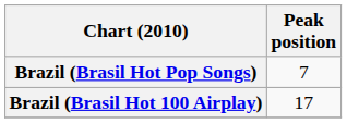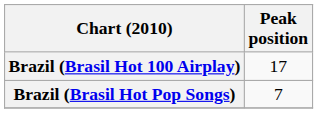rows swapped: Brazil (Brasil Hot 100 Airplay) <-> Brazil (Brasil Hot Pop Songs)
